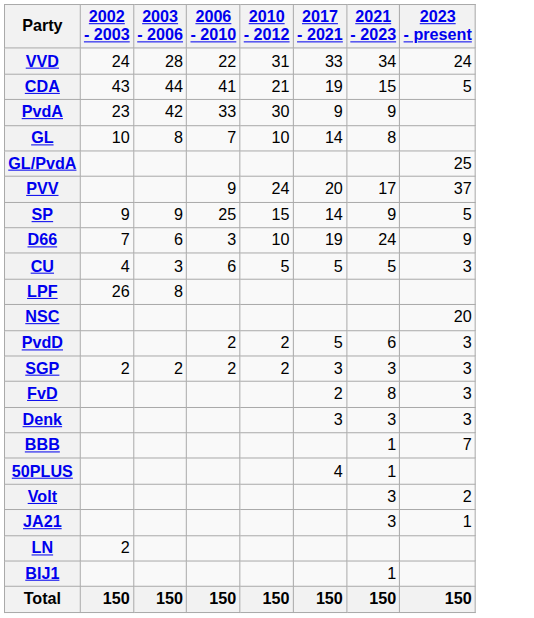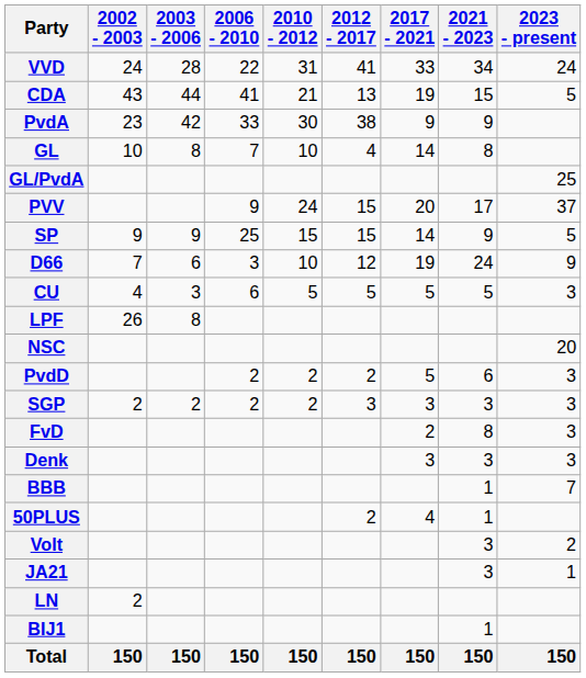+ column: 2012 - 2017 | 41 | 13 | 38 | 4 | 15 | 15 | 12 | 5 | 2 | 3 | 2 | 150
